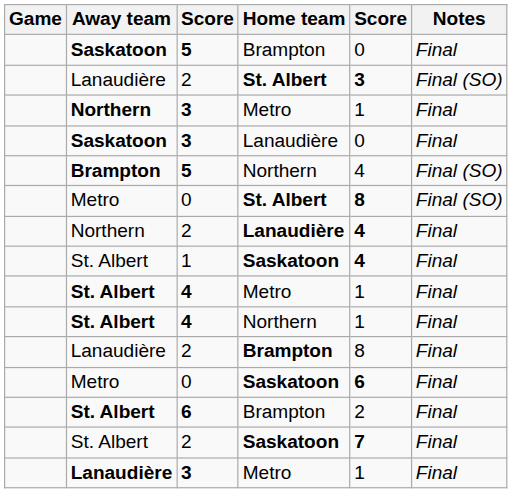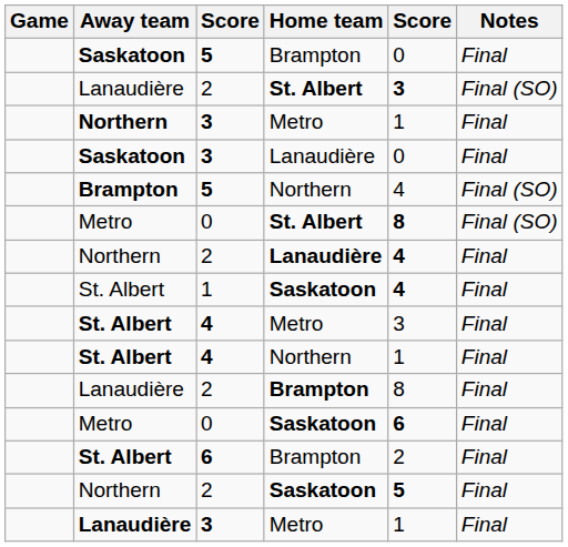4 / Metro | column 5: 1 -> 3
2 / Saskatoon | Away team: St. Albert -> Northern
2 / Saskatoon | column 5: 7 -> 5
